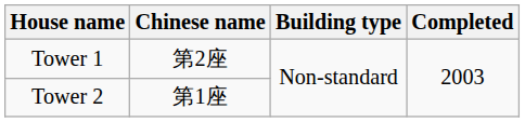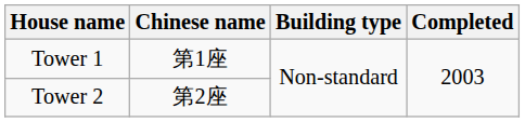Tower 1 | Chinese name: 第2座 -> 第1座
Tower 2 | Chinese name: 第1座 -> 第2座
